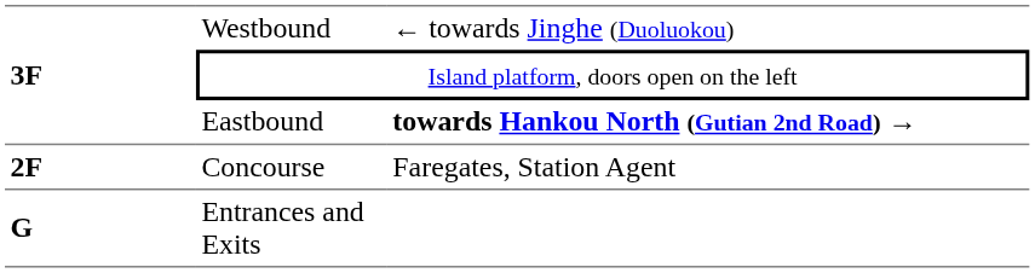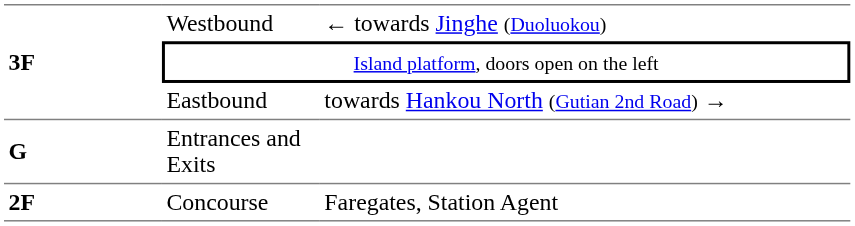Eastbound | column 3: bold -> normal
rows swapped: Concourse <-> Entrances and Exits
